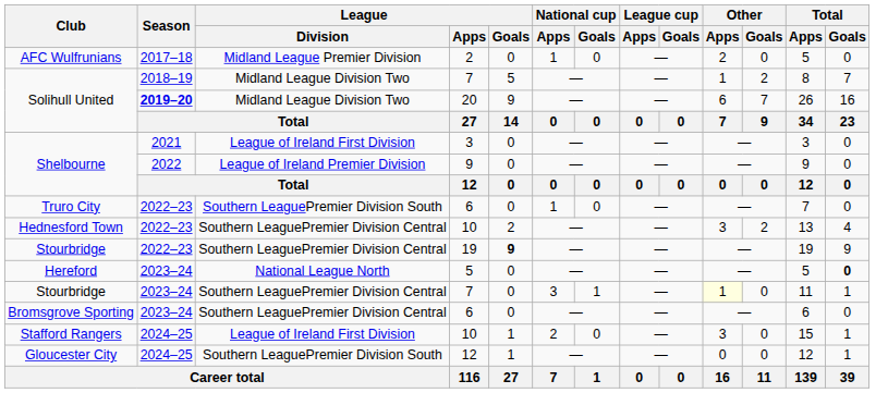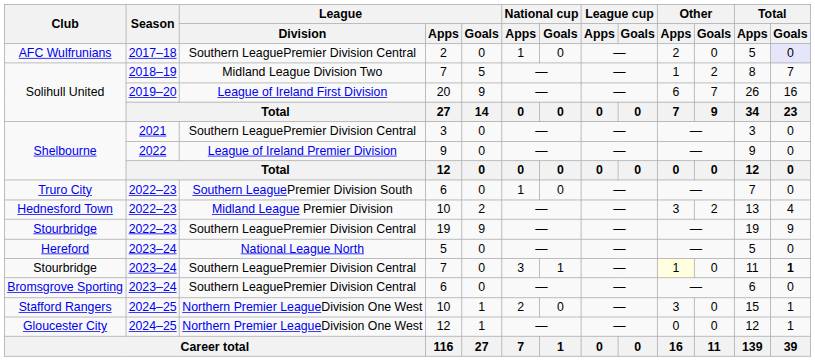AFC Wulfrunians | League / Division: Midland League Premier Division -> Southern LeaguePremier Division Central
AFC Wulfrunians | Total / Goals: no background -> lavender background
Solihull United / 20 | Season: bold -> normal
Solihull United / 20 | League / Division: Midland League Division Two -> League of Ireland First Division
Shelbourne / 3 | League / Division: League of Ireland First Division -> Southern LeaguePremier Division Central
Hednesford Town | League / Division: Southern LeaguePremier Division Central -> Midland League Premier Division
Stourbridge / 19 | League / Goals: bold -> normal
Hereford | Total / Goals: bold -> normal
Stourbridge / 7 | Total / Goals: normal -> bold
Stafford Rangers | League / Division: League of Ireland First Division -> Northern Premier LeagueDivision One West
Gloucester City | League / Division: Southern LeaguePremier Division South -> Northern Premier LeagueDivision One West
